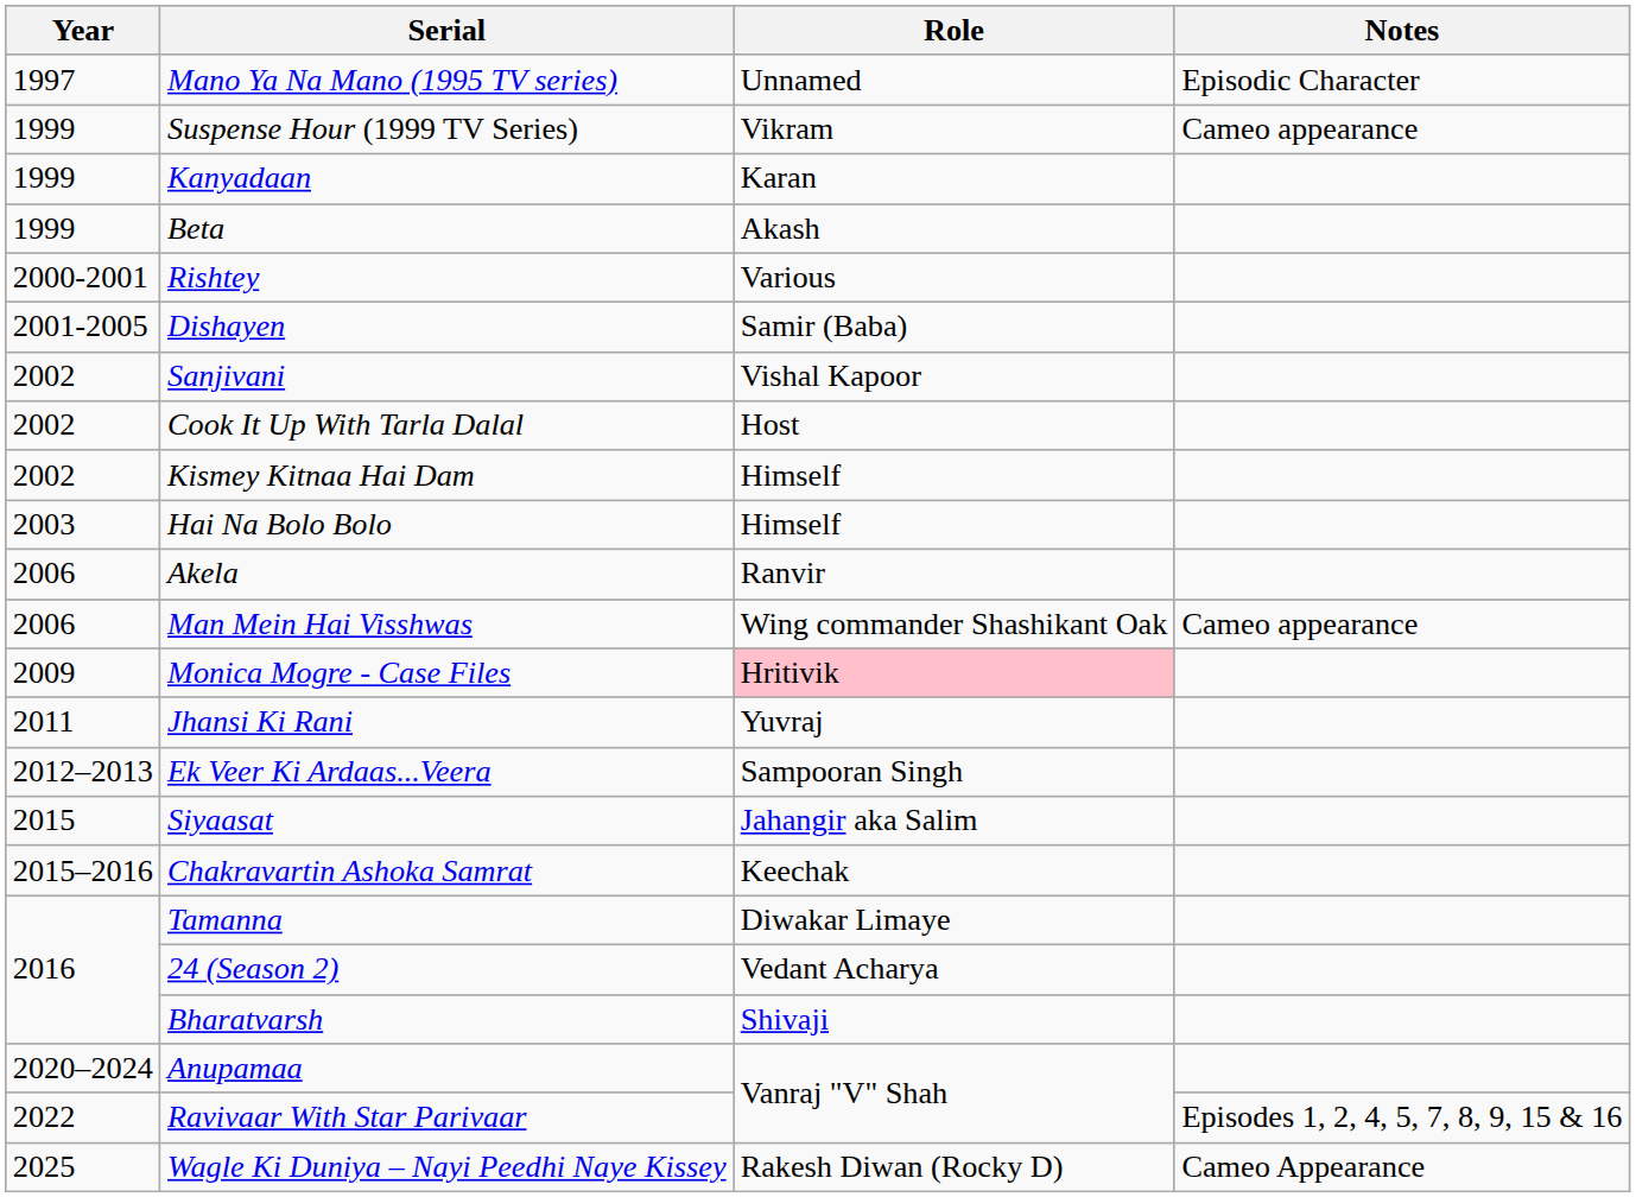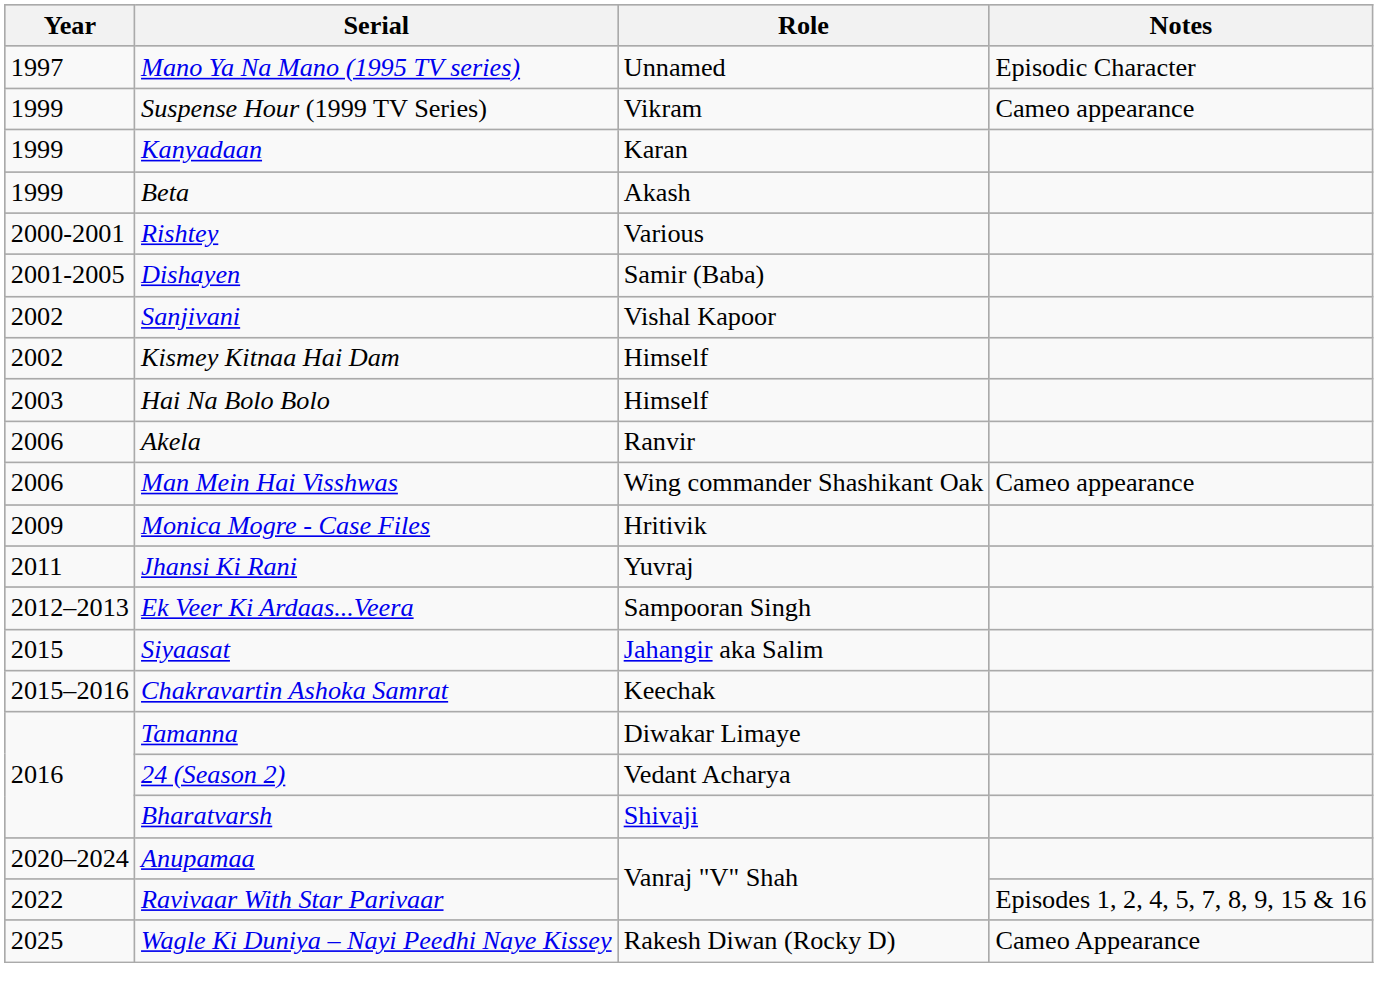- row: 2002 | Cook It Up With Tarla Dalal | Host
Monica Mogre - Case Files | Role: pink background -> no background
